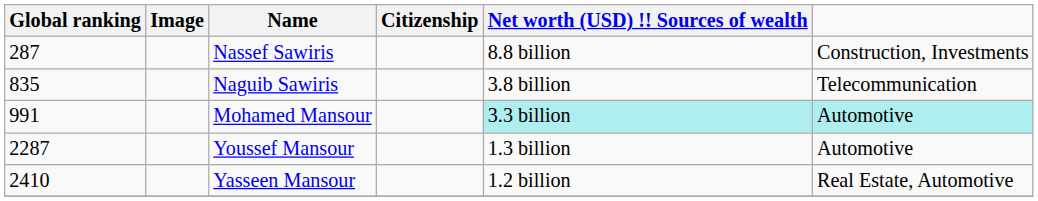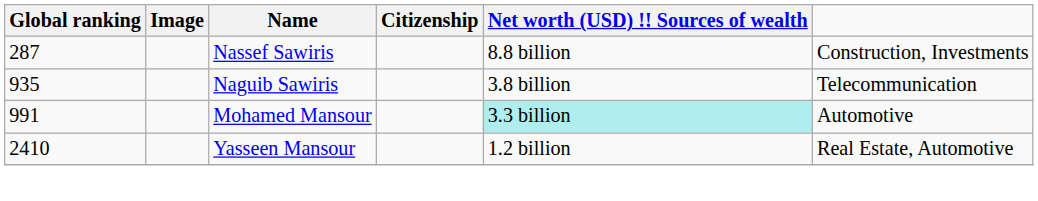Naguib Sawiris | Global ranking: 835 -> 935
Mohamed Mansour | column 6: paleturquoise background -> no background
- row: 2287 | Youssef Mansour | 1.3 billion | Automotive
